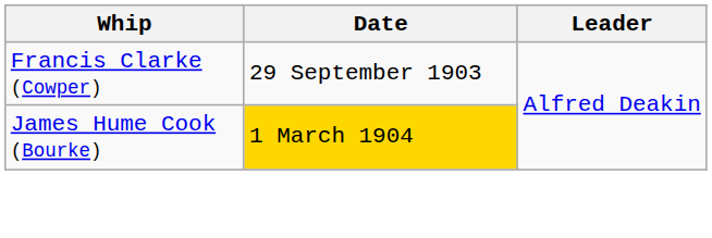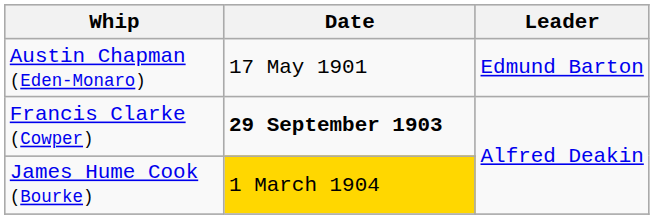+ row: Austin Chapman (Eden-Monaro) | 17 May 1901 | Edmund Barton
Francis Clarke (Cowper) | Date: normal -> bold
